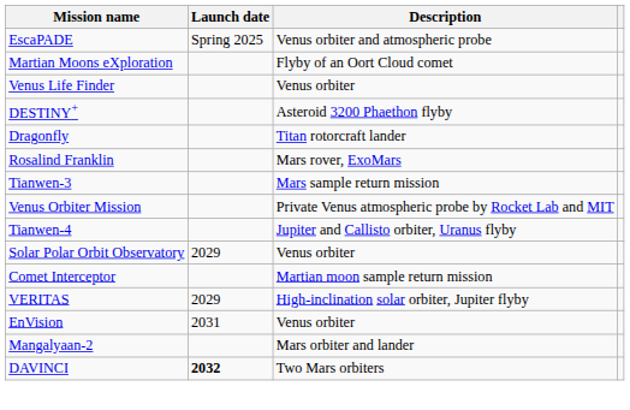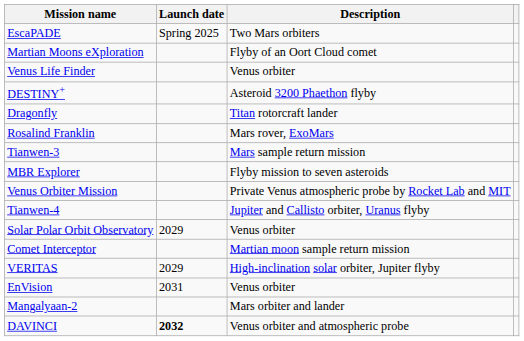EscaPADE | Description: Venus orbiter and atmospheric probe -> Two Mars orbiters
+ row: MBR Explorer | Flyby mission to seven asteroids
DAVINCI | Description: Two Mars orbiters -> Venus orbiter and atmospheric probe
